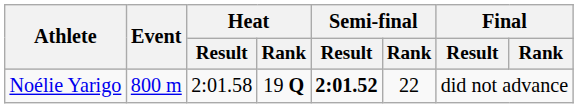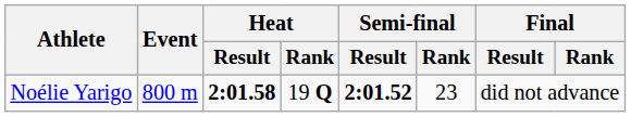Noélie Yarigo | Heat / Result: normal -> bold
Noélie Yarigo | Semi-final / Rank: 22 -> 23
